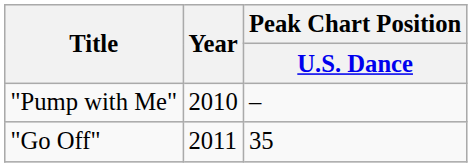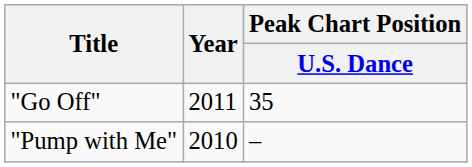rows swapped: "Pump with Me" <-> "Go Off"
